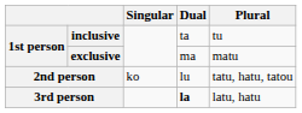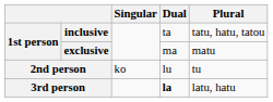inclusive | Plural: tu -> tatu, hatu, tatou
2nd person | Plural: tatu, hatu, tatou -> tu
